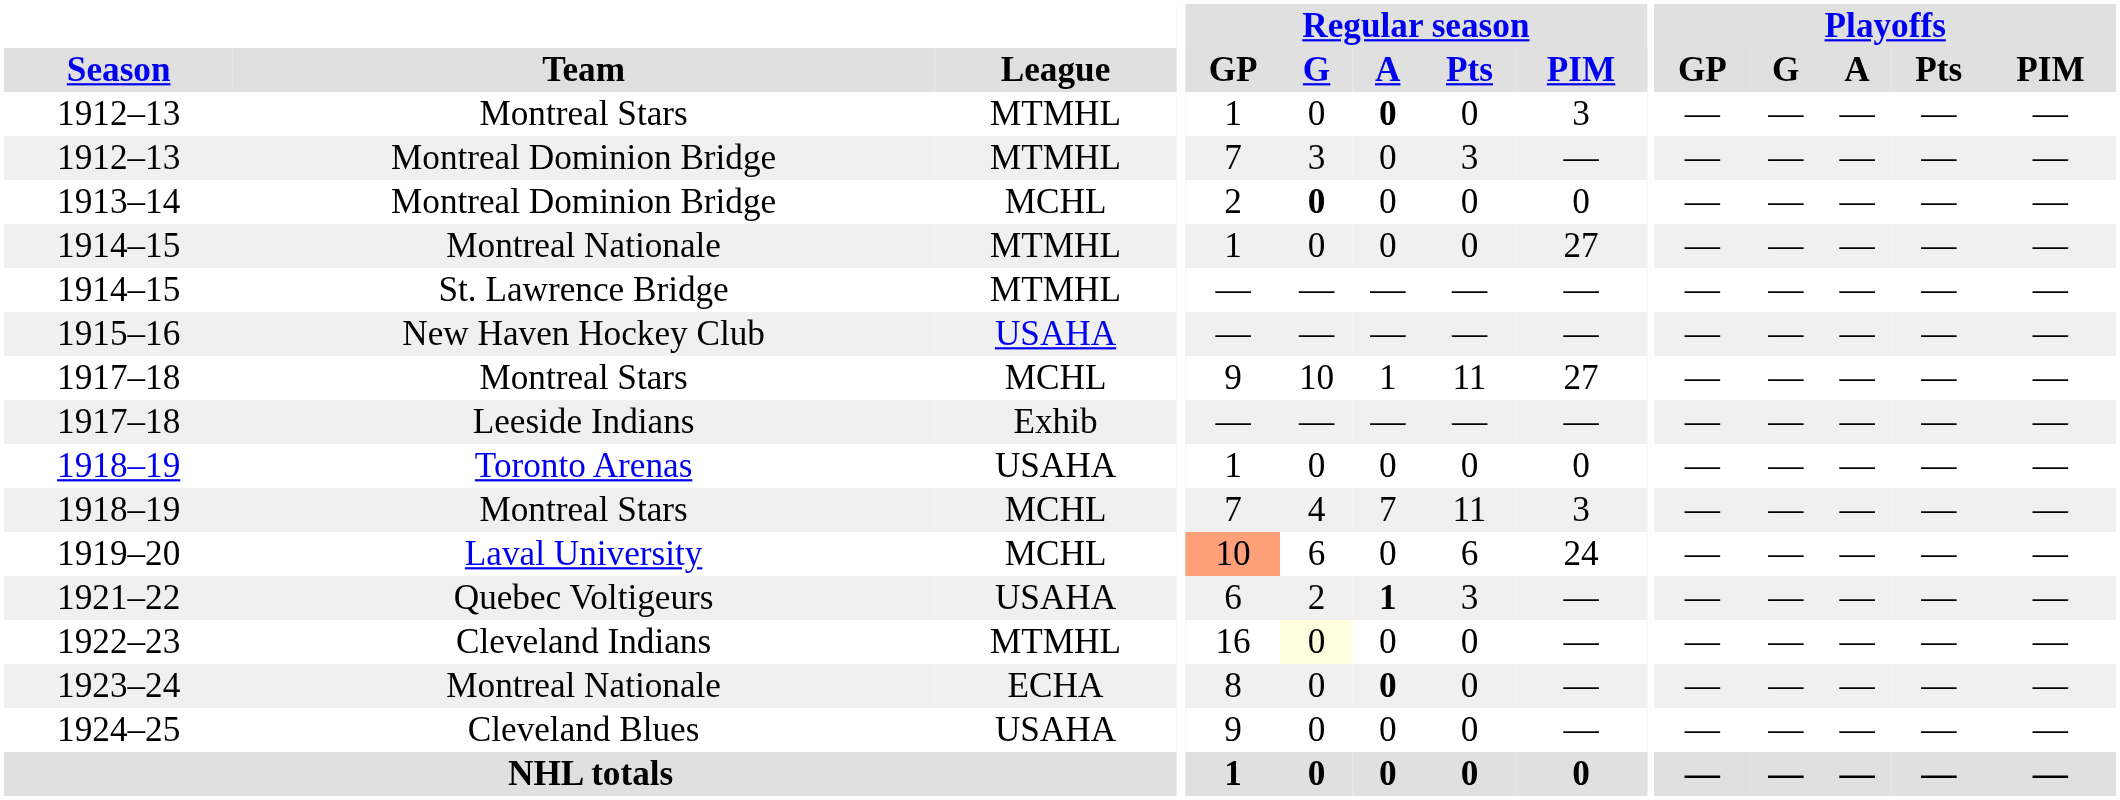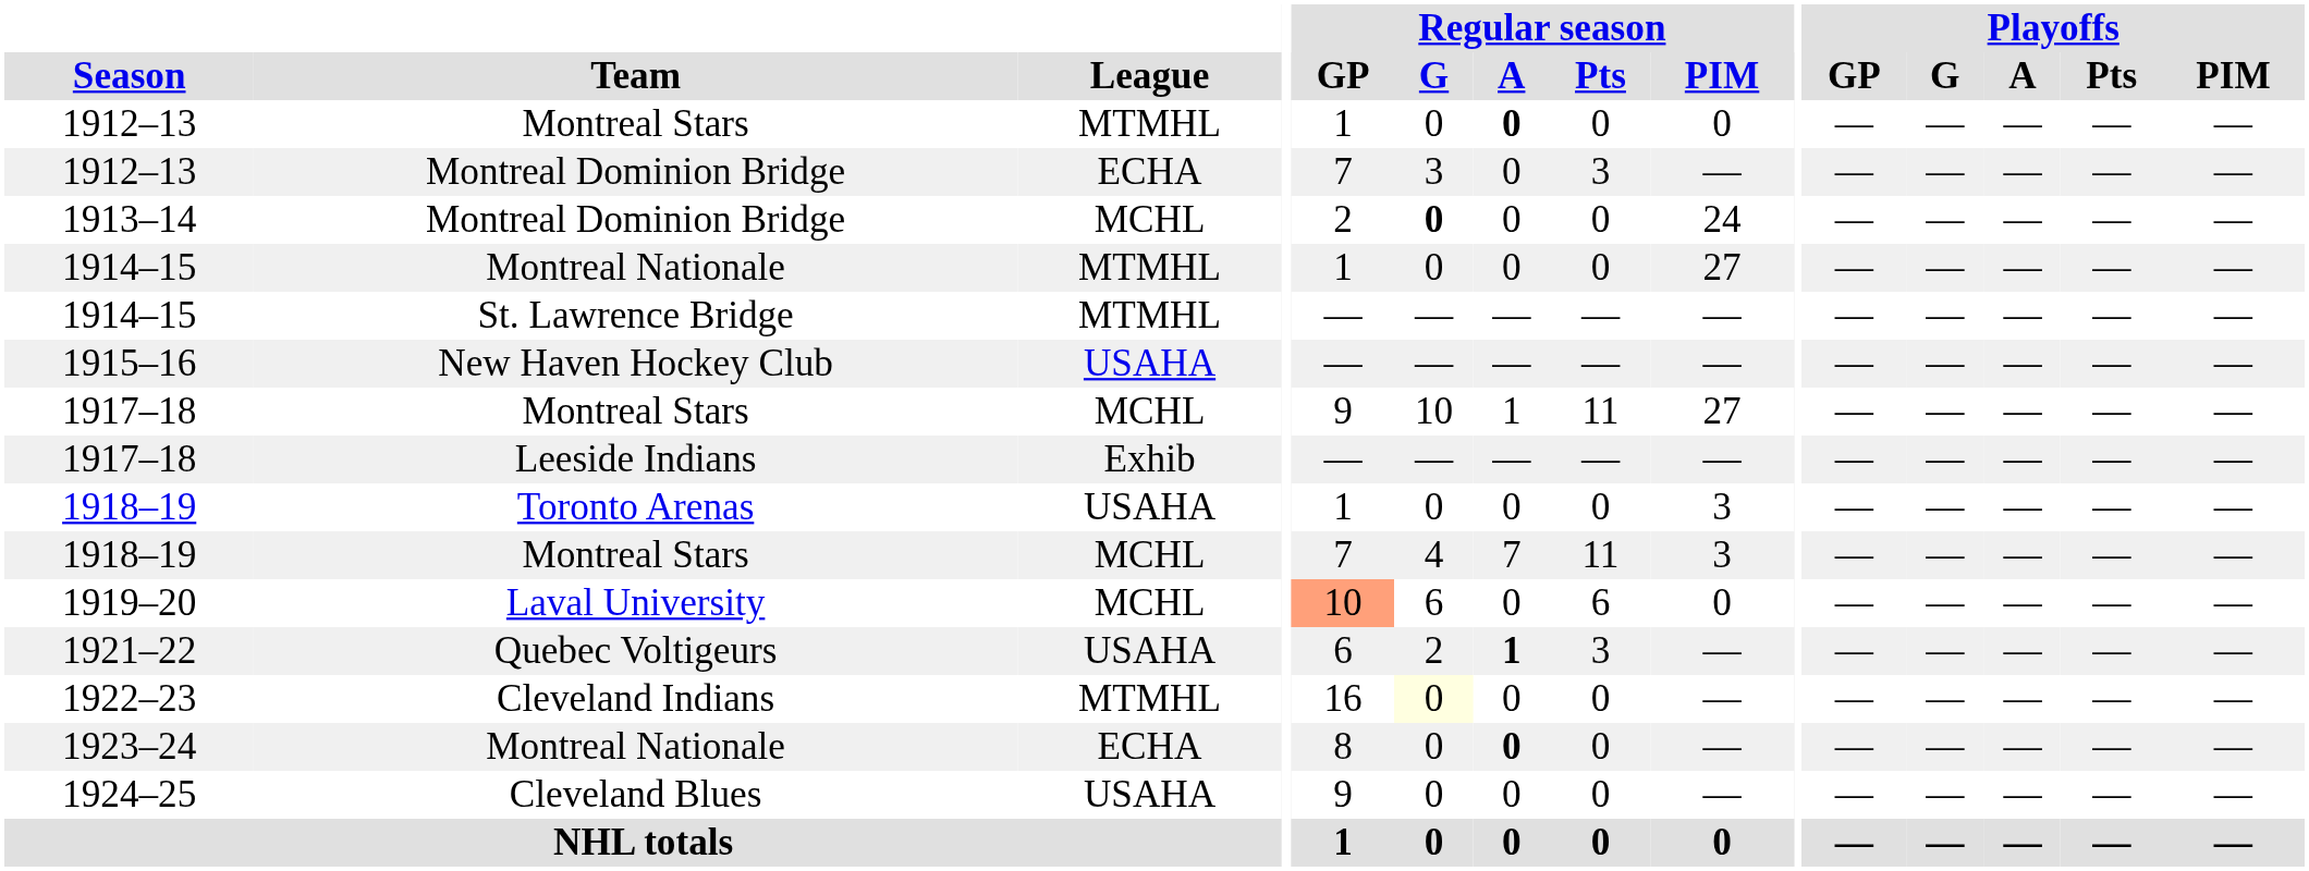1912–13 / Montreal Stars | Regular season / PIM: 3 -> 0
1912–13 / Montreal Dominion Bridge | League: MTMHL -> ECHA
1913–14 | Regular season / PIM: 0 -> 24
1918–19 / Toronto Arenas | Regular season / PIM: 0 -> 3
1919–20 | Regular season / PIM: 24 -> 0
